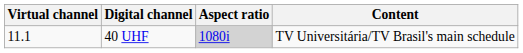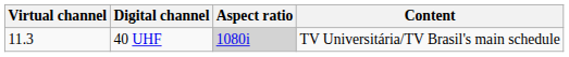40 UHF | Virtual channel: 11.1 -> 11.3
